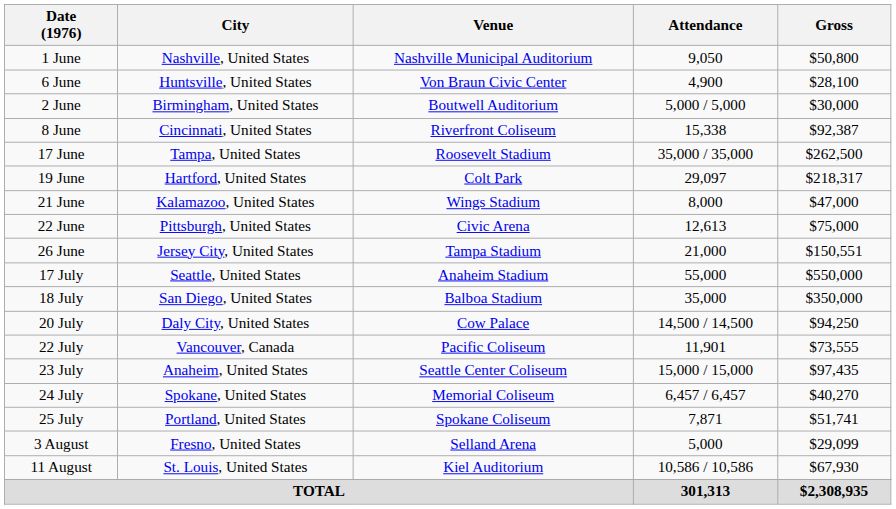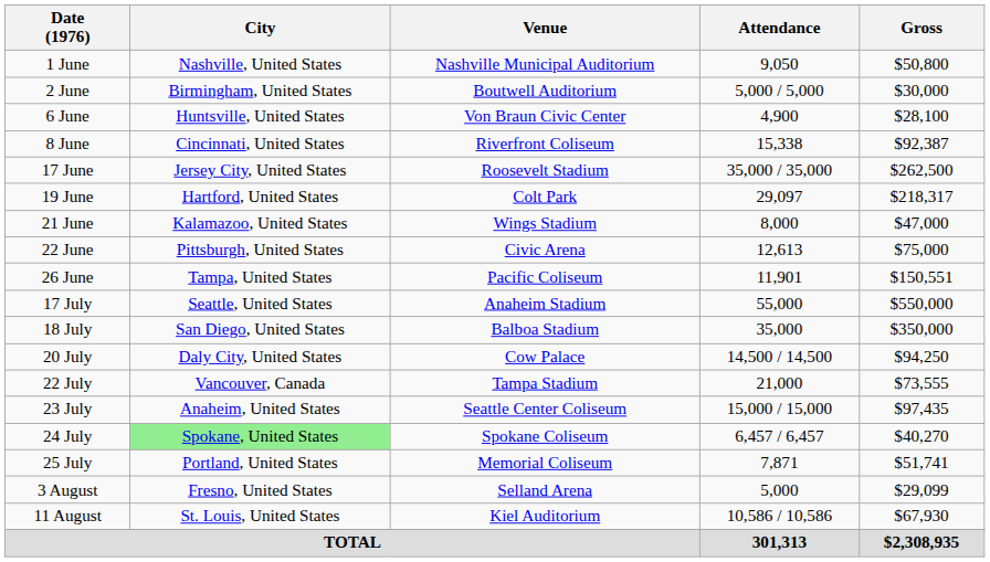rows swapped: 2 June <-> 6 June
17 June | City: Tampa, United States -> Jersey City, United States
26 June | City: Jersey City, United States -> Tampa, United States
26 June | Venue: Tampa Stadium -> Pacific Coliseum
26 June | Attendance: 21,000 -> 11,901
22 July | Venue: Pacific Coliseum -> Tampa Stadium
22 July | Attendance: 11,901 -> 21,000
24 July | City: no background -> lightgreen background
24 July | Venue: Memorial Coliseum -> Spokane Coliseum
25 July | Venue: Spokane Coliseum -> Memorial Coliseum
